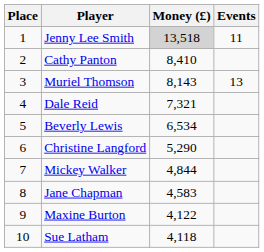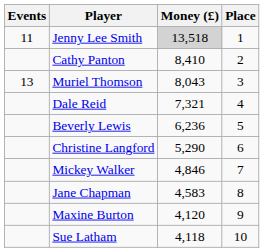columns swapped: Place <-> Events
Muriel Thomson | Money (£): 8,143 -> 8,043
Beverly Lewis | Money (£): 6,534 -> 6,236
Mickey Walker | Money (£): 4,844 -> 4,846
Maxine Burton | Money (£): 4,122 -> 4,120
